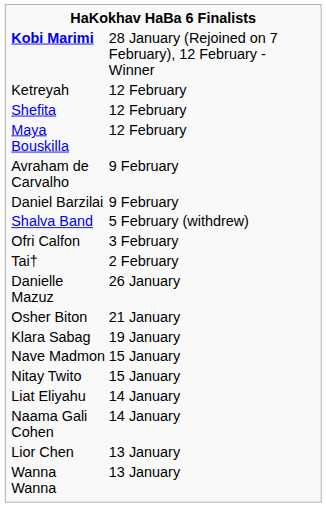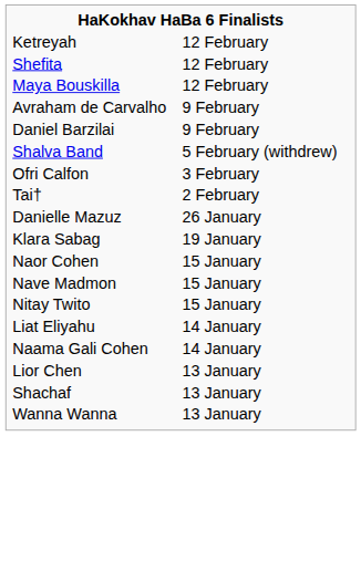- row: Kobi Marimi | 28 January (Rejoined on 7 February), 12 February - Winner
- row: Osher Biton | 21 January
+ row: Naor Cohen | 15 January
+ row: Shachaf | 13 January
